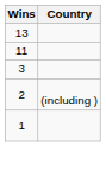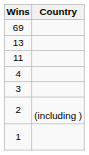+ row: 69
+ row: 4
